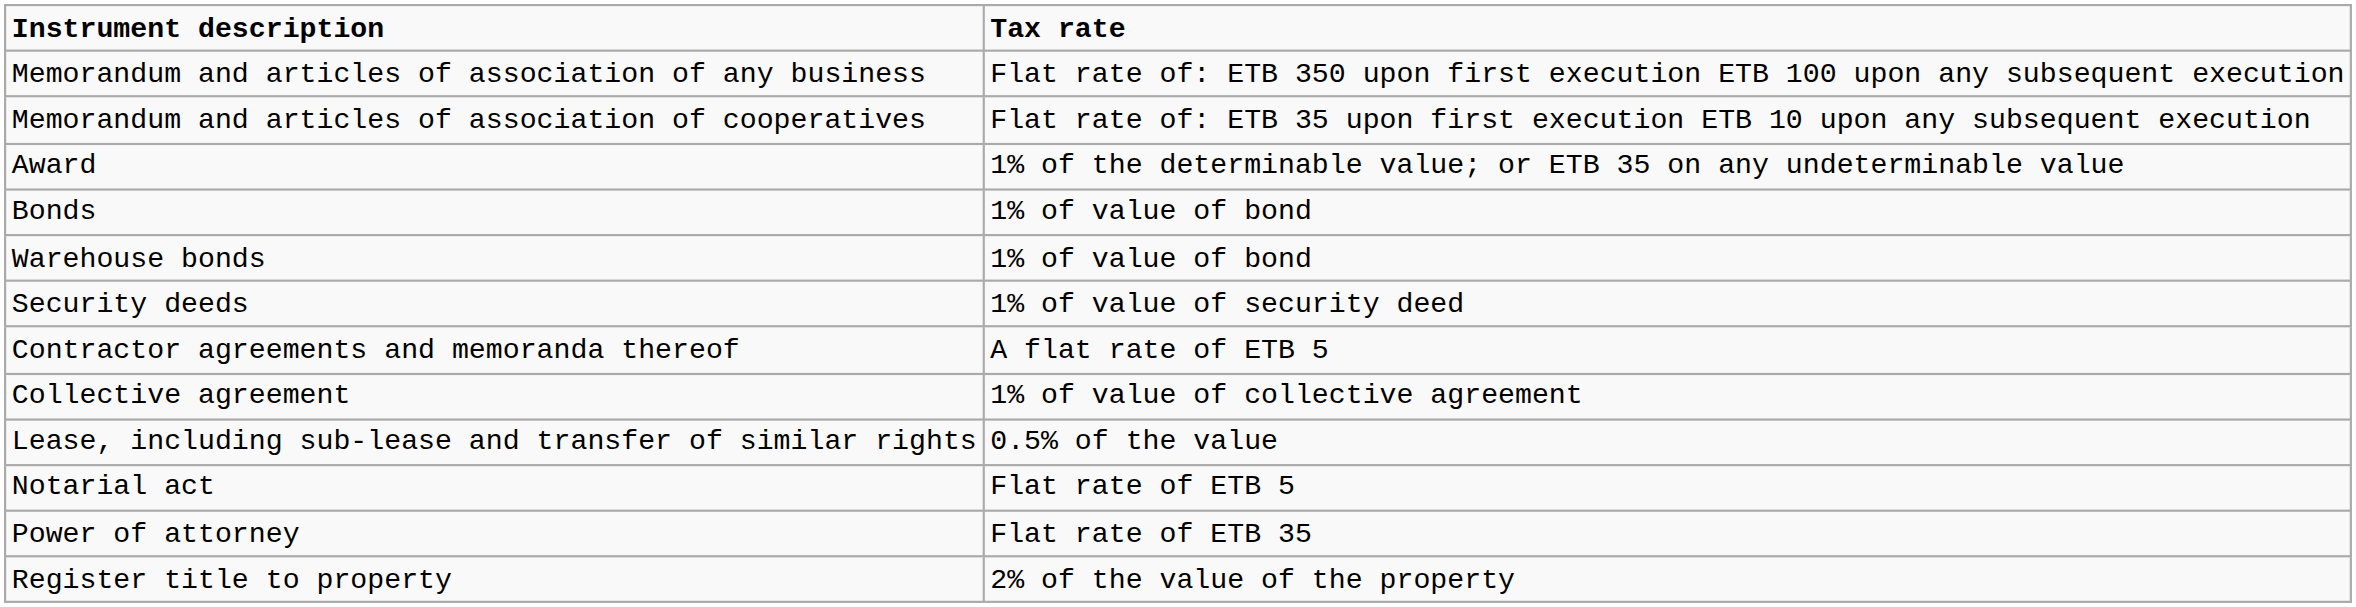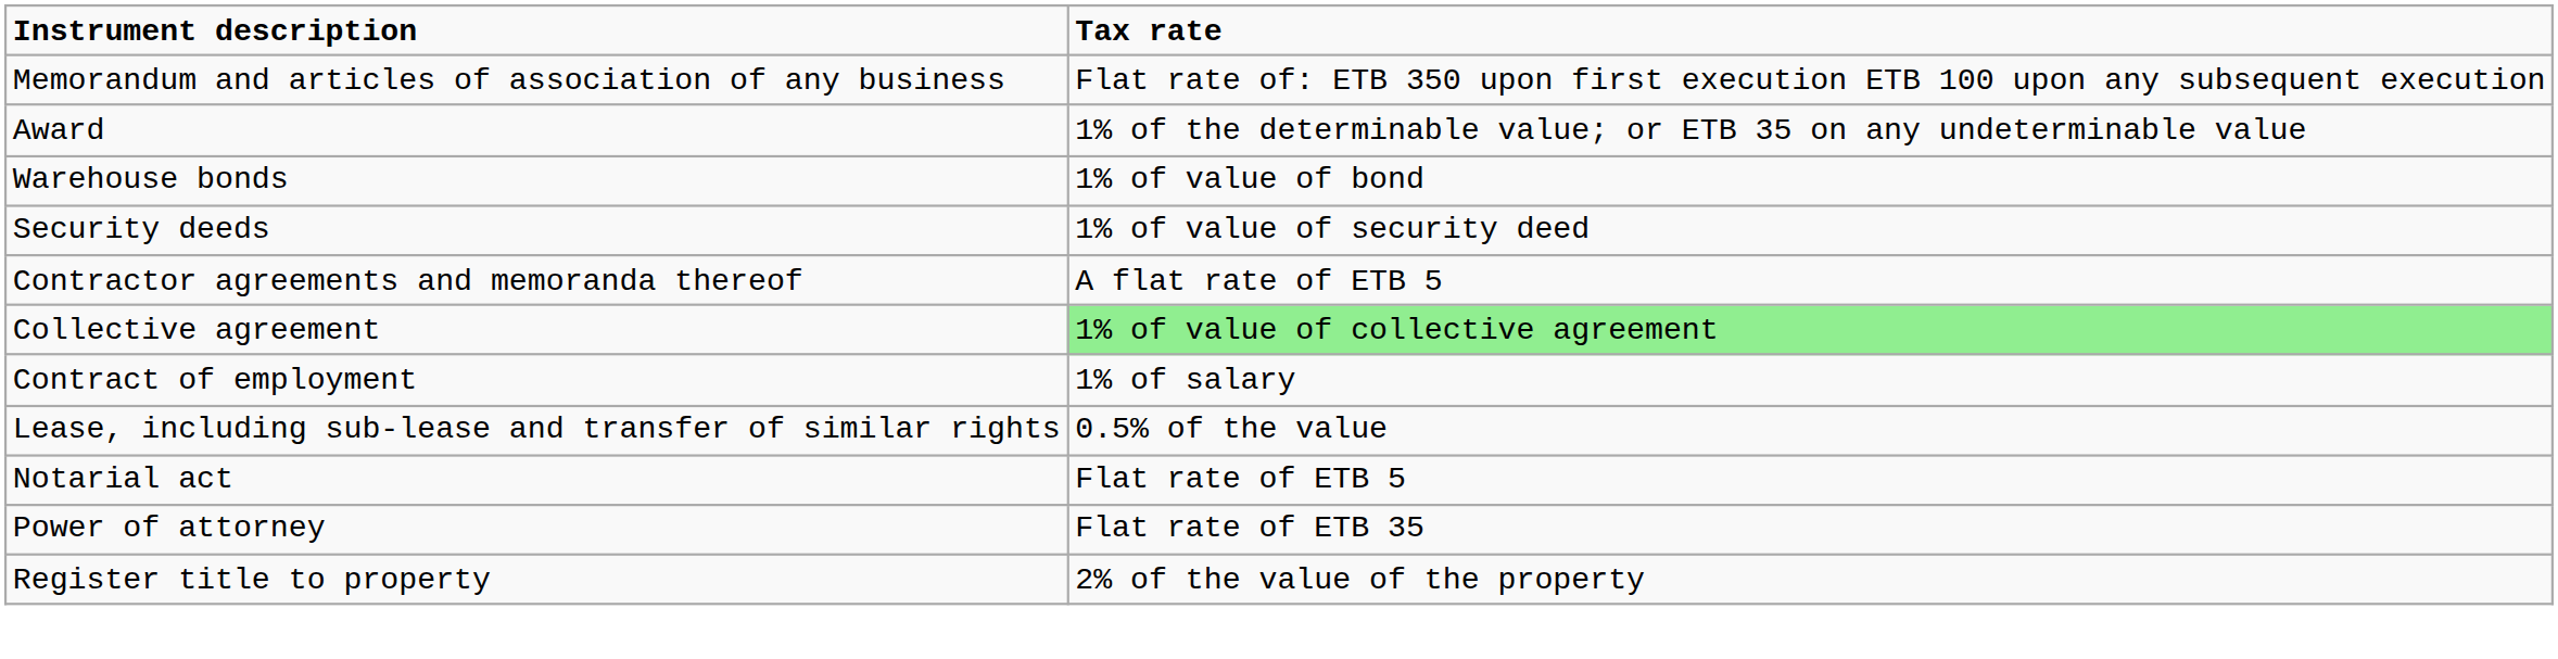- row: Memorandum and articles of association of cooperatives | Flat rate of: ETB 35 upon first execution ETB 10 upon any subsequent execution
- row: Bonds | 1% of value of bond
Collective agreement | Tax rate: no background -> lightgreen background
+ row: Contract of employment | 1% of salary
